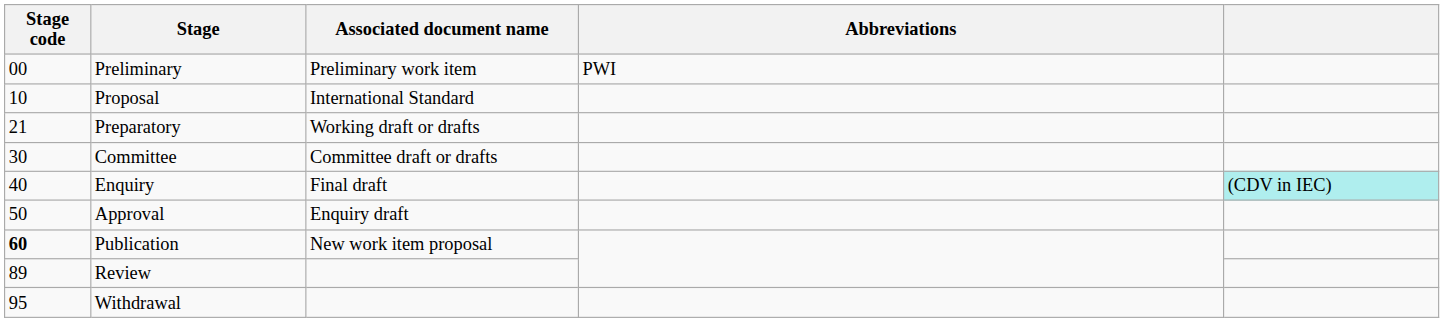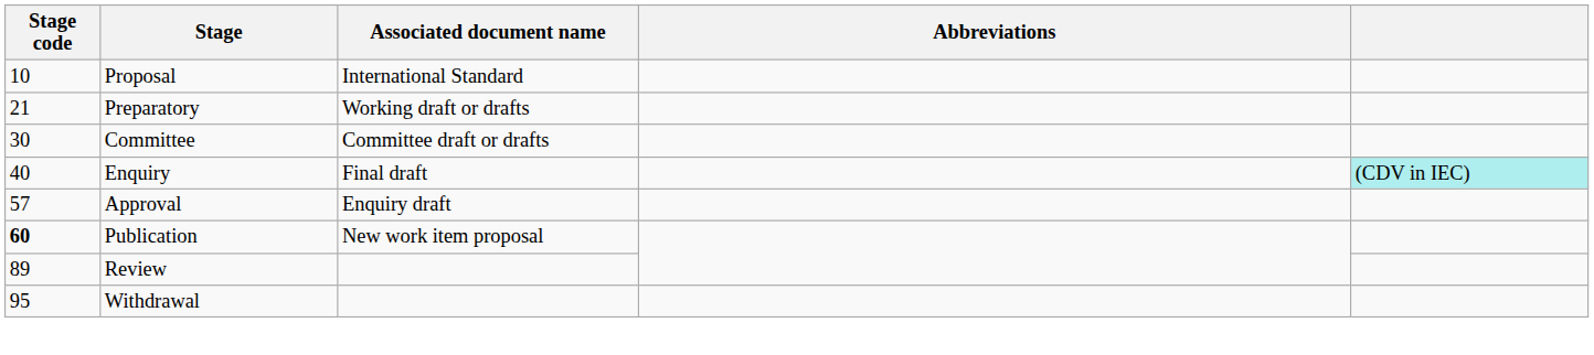- row: 00 | Preliminary | Preliminary work item | PWI
Approval | Stage code: 50 -> 57
